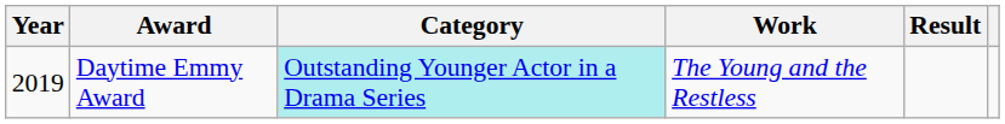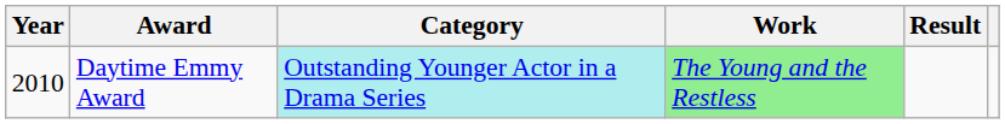Daytime Emmy Award | Year: 2019 -> 2010
Daytime Emmy Award | Work: no background -> lightgreen background
